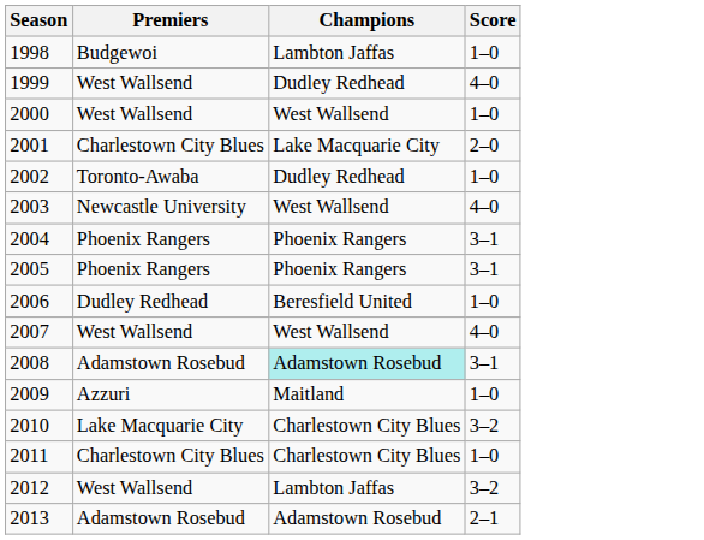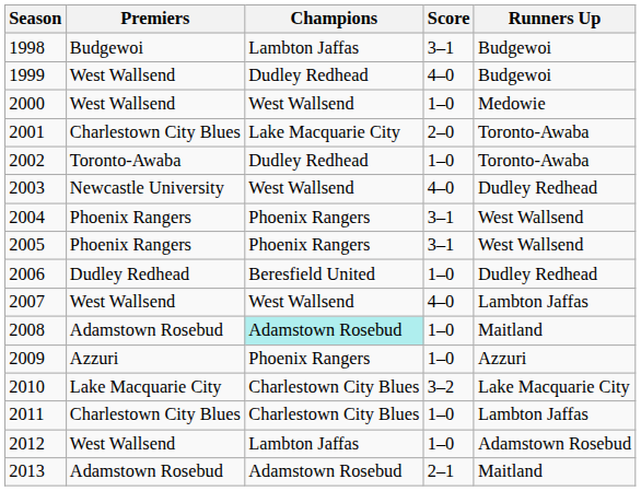+ column: Runners Up | Budgewoi | Budgewoi | Medowie | Toronto-Awaba | Toronto-Awaba | Dudley Redhead | West Wallsend | West Wallsend | Dudley Redhead | Lambton Jaffas | Maitland | Azzuri | Lake Macquarie City | Lambton Jaffas | Adamstown Rosebud | Maitland
1998 | Score: 1–0 -> 3–1
2008 | Score: 3–1 -> 1–0
2009 | Champions: Maitland -> Phoenix Rangers
2012 | Score: 3–2 -> 1–0
